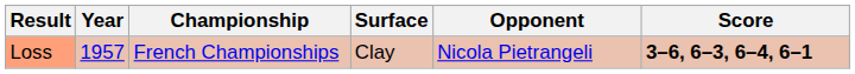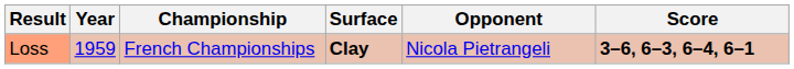Loss | Year: 1957 -> 1959
Loss | Surface: normal -> bold
